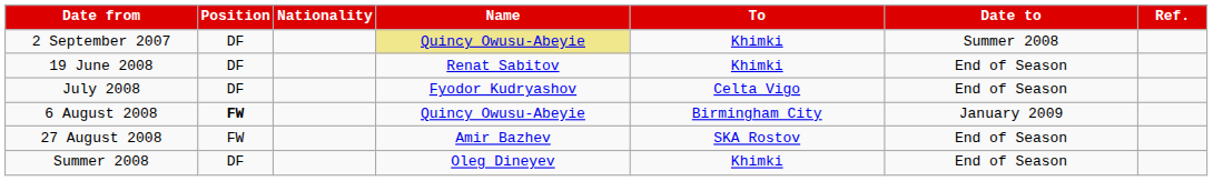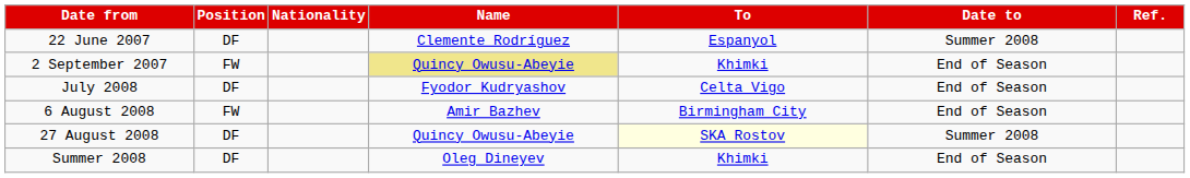+ row: 22 June 2007 | DF | Clemente Rodríguez | Espanyol | Summer 2008
2 September 2007 | Position: DF -> FW
2 September 2007 | Date to: Summer 2008 -> End of Season
- row: 19 June 2008 | DF | Renat Sabitov | Khimki | End of Season
6 August 2008 | Position: bold -> normal
6 August 2008 | Name: Quincy Owusu-Abeyie -> Amir Bazhev
6 August 2008 | Date to: January 2009 -> End of Season
27 August 2008 | Position: FW -> DF
27 August 2008 | Name: Amir Bazhev -> Quincy Owusu-Abeyie
27 August 2008 | To: no background -> lightyellow background
27 August 2008 | Date to: End of Season -> Summer 2008
